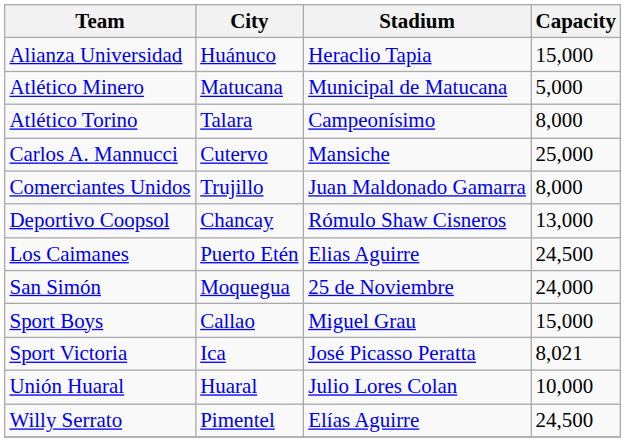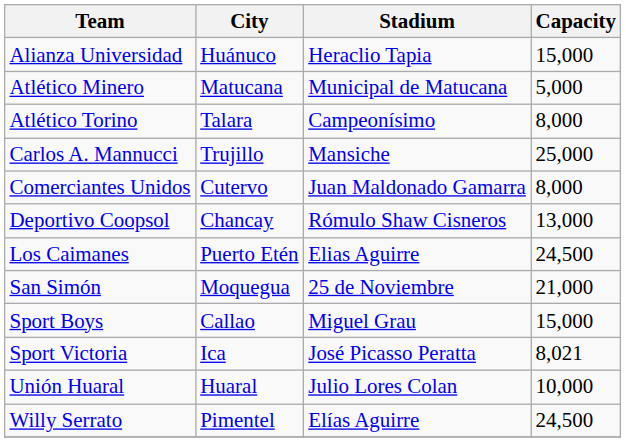Carlos A. Mannucci | City: Cutervo -> Trujillo
Comerciantes Unidos | City: Trujillo -> Cutervo
San Simón | Capacity: 24,000 -> 21,000
